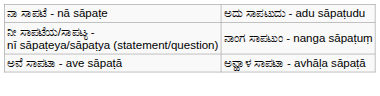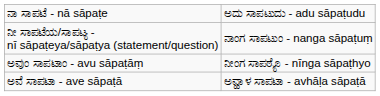+ row: ಅವುಂ ಸಾಪಟಾಂ - avu sāpaṭāṃ | ನೀಂಗ ಸಾಪಠ್ಯೊ - nīnga sāpaṭhyo
